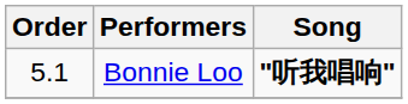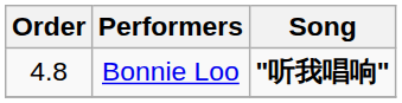Bonnie Loo | Order: 5.1 -> 4.8
